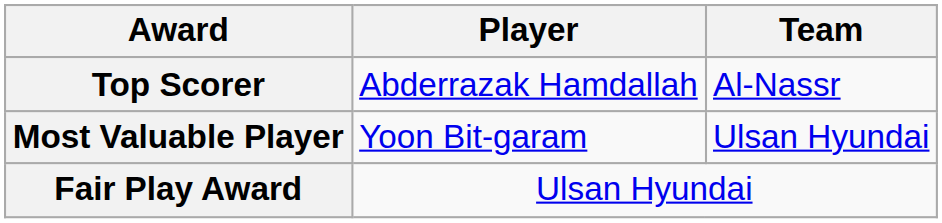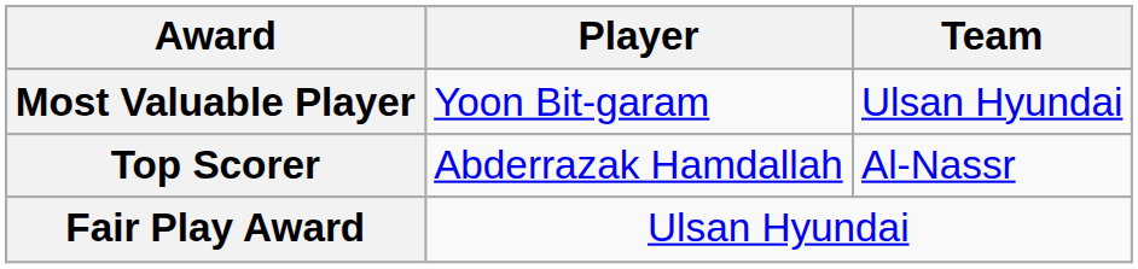rows swapped: Most Valuable Player <-> Top Scorer
